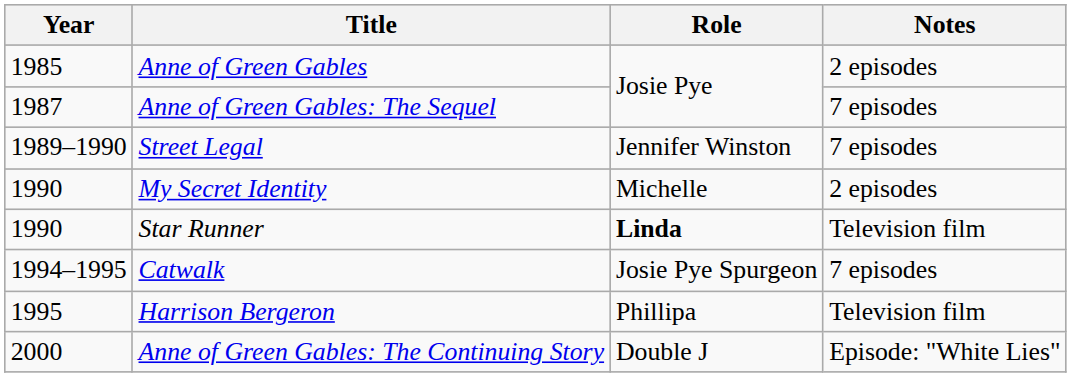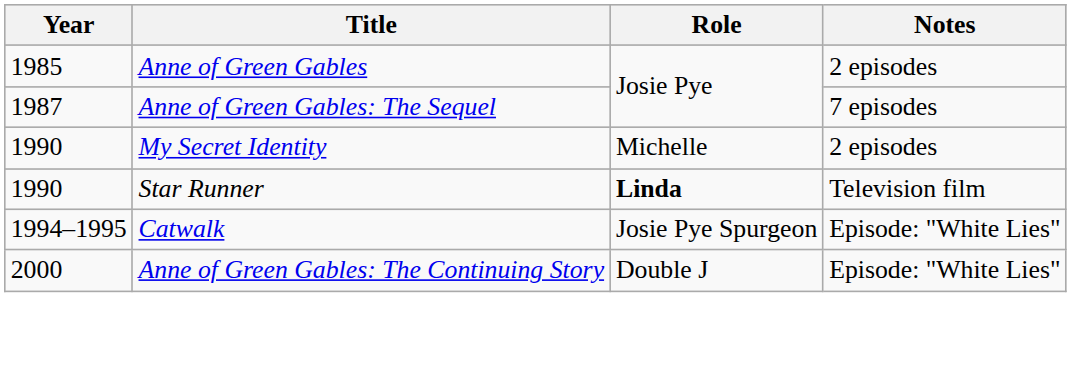- row: 1989–1990 | Street Legal | Jennifer Winston | 7 episodes
Catwalk | Notes: 7 episodes -> Episode: "White Lies"
- row: 1995 | Harrison Bergeron | Phillipa | Television film
